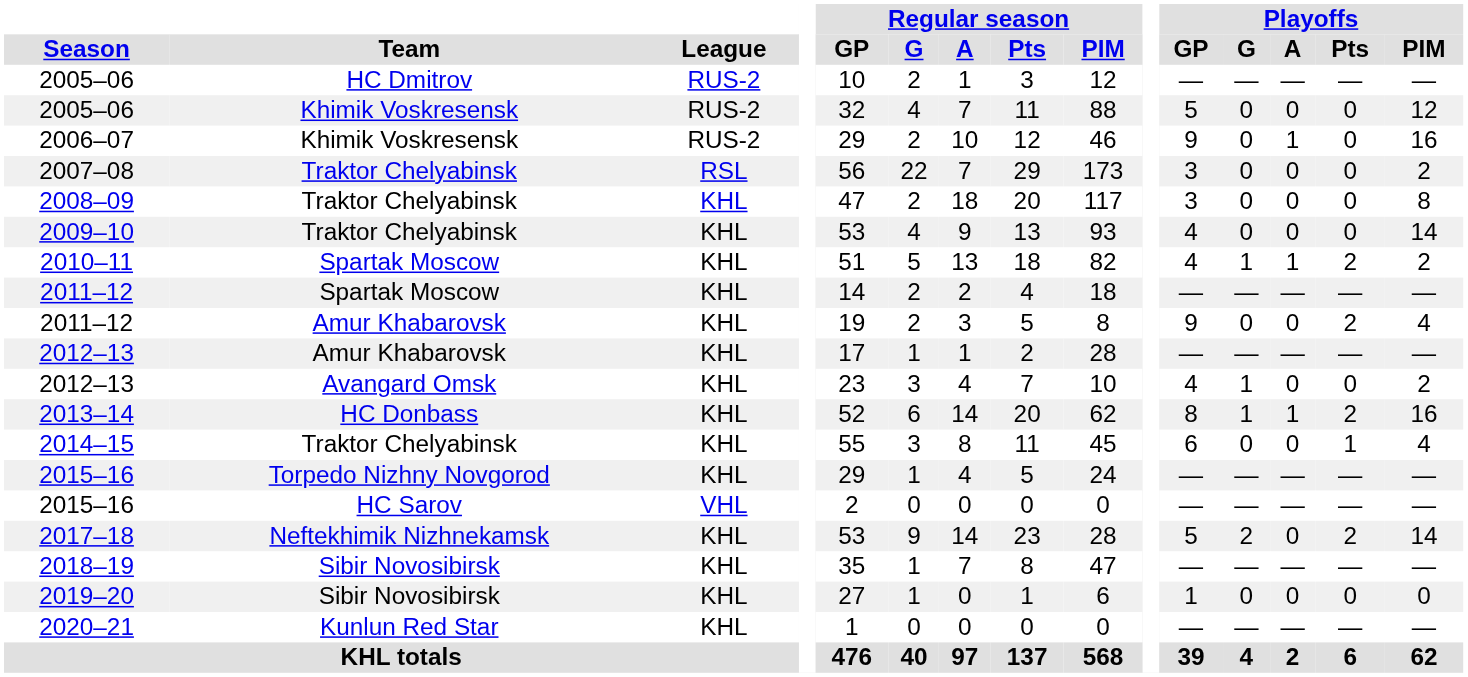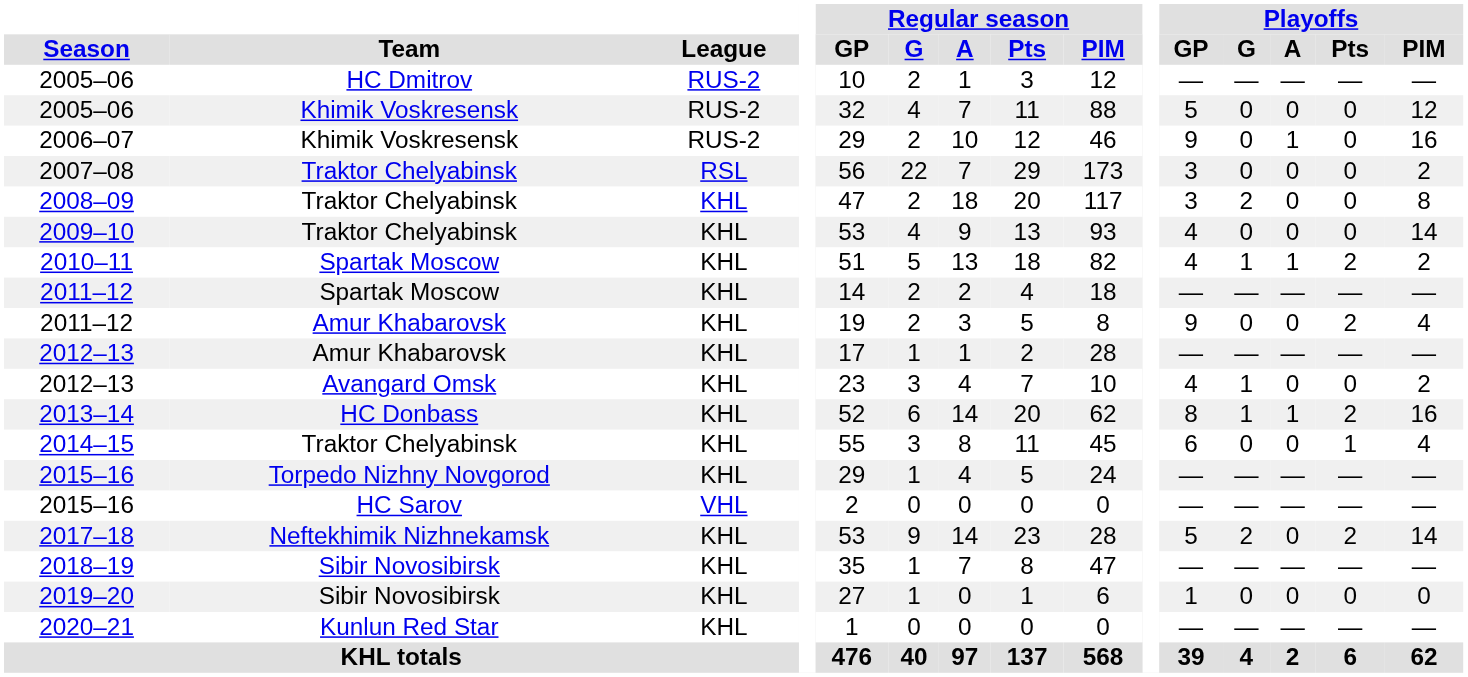2008–09 | Playoffs / G: 0 -> 2
